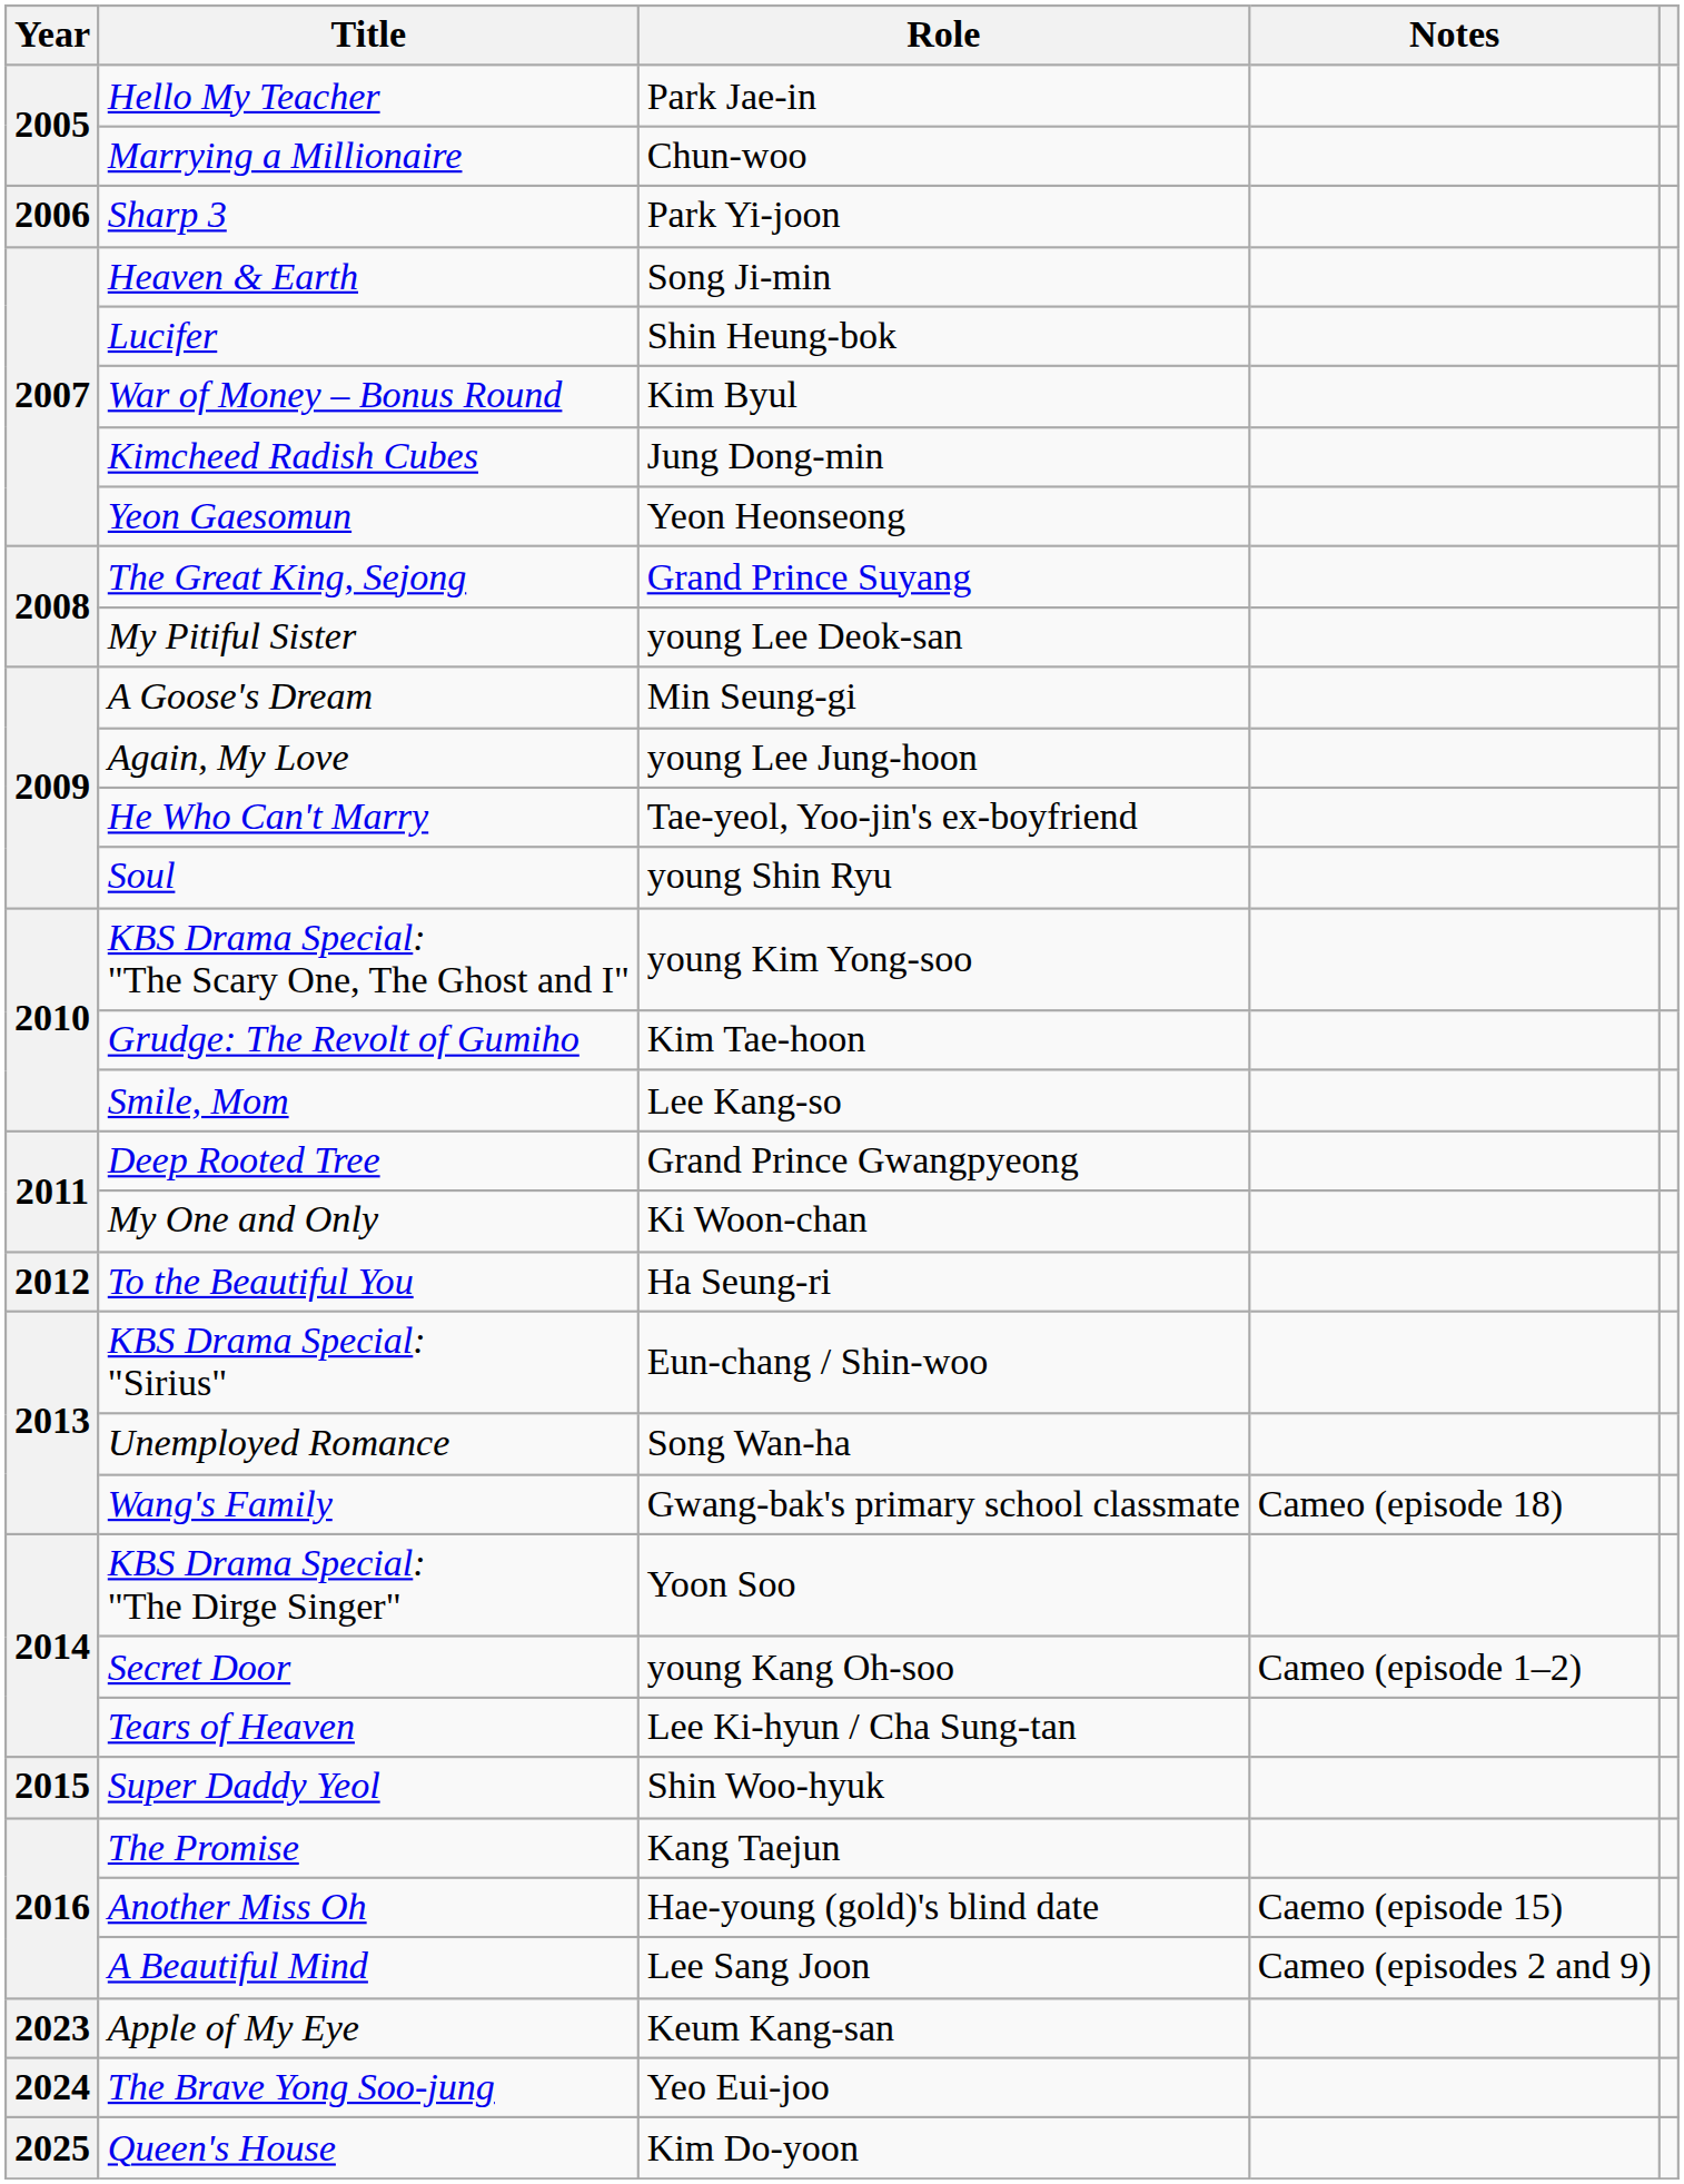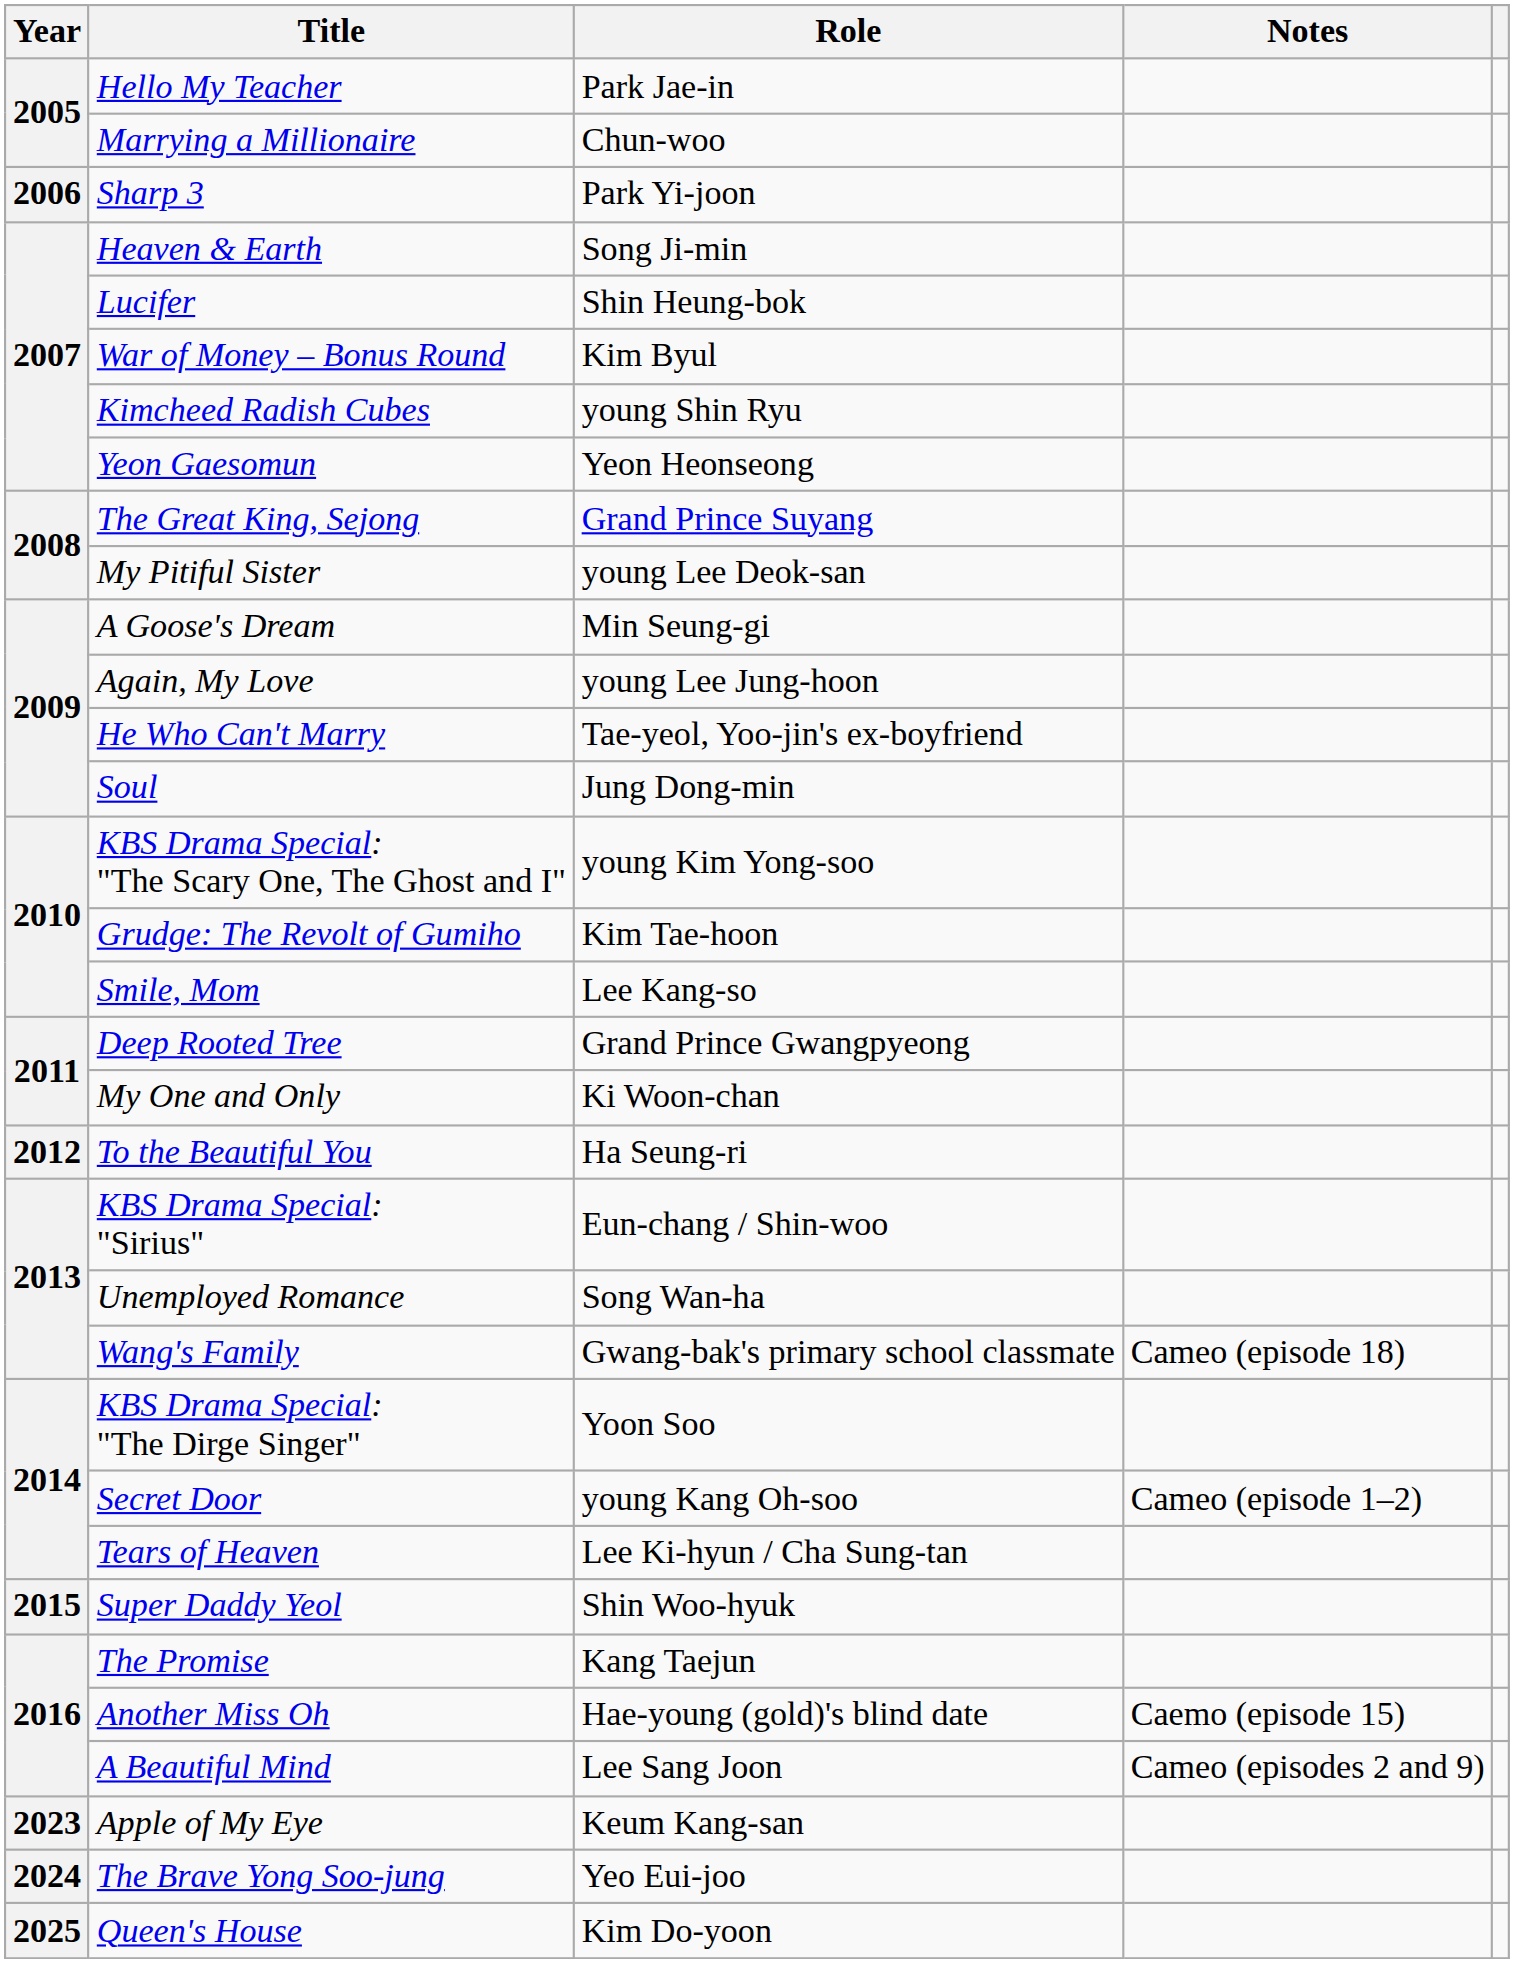Kimcheed Radish Cubes | Role: Jung Dong-min -> young Shin Ryu
Soul | Role: young Shin Ryu -> Jung Dong-min
